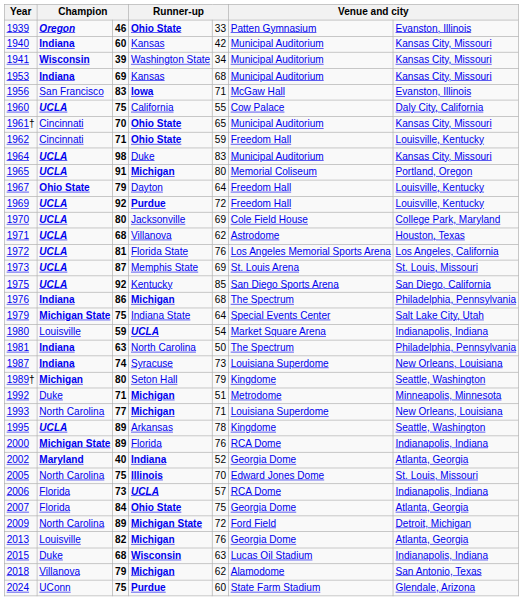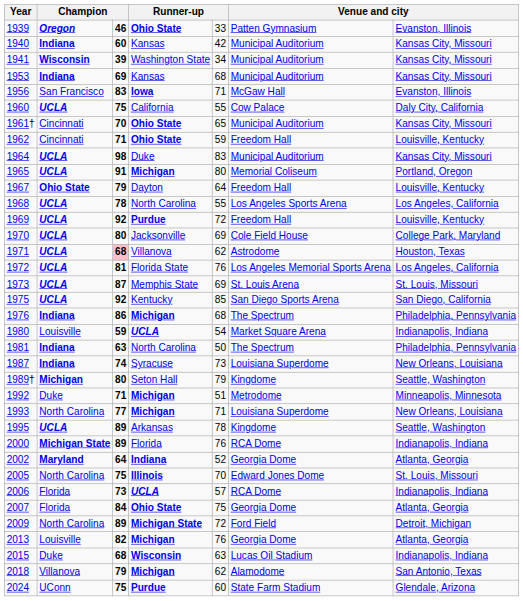+ row: 1968 | UCLA | 78 | North Carolina | 55 | Los Angeles Sports Arena | Los Angeles, California
1971 | column 3: no background -> pink background
- row: 1979 | Michigan State | 75 | Indiana State | 64 | Special Events Center | Salt Lake City, Utah
2002 | column 3: 40 -> 64
